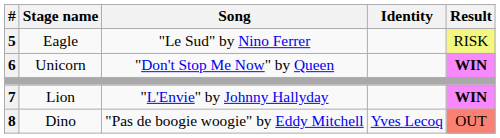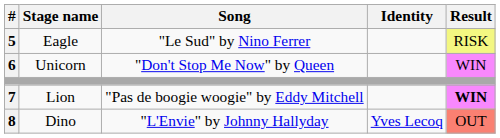Unicorn | Result: bold -> normal
Lion | Song: "L'Envie" by Johnny Hallyday -> "Pas de boogie woogie" by Eddy Mitchell
Dino | Song: "Pas de boogie woogie" by Eddy Mitchell -> "L'Envie" by Johnny Hallyday
